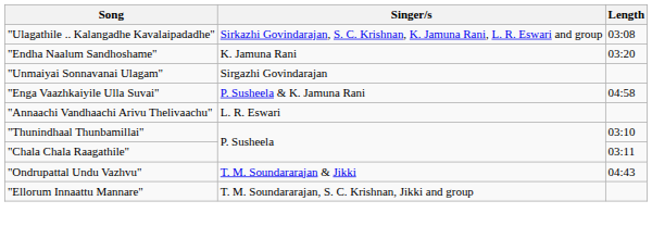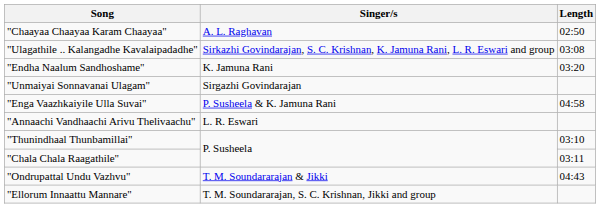+ row: "Chaayaa Chaayaa Karam Chaayaa" | A. L. Raghavan | 02:50
